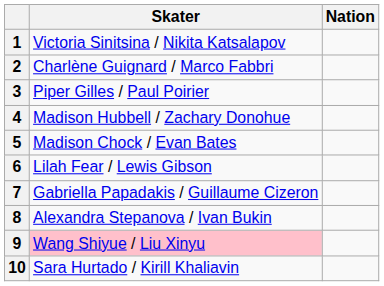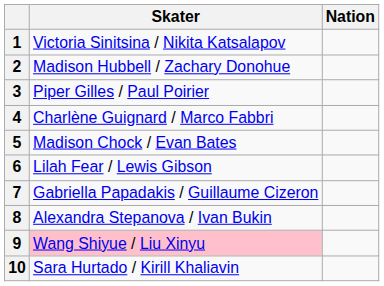2 | Skater: Charlène Guignard / Marco Fabbri -> Madison Hubbell / Zachary Donohue
4 | Skater: Madison Hubbell / Zachary Donohue -> Charlène Guignard / Marco Fabbri
